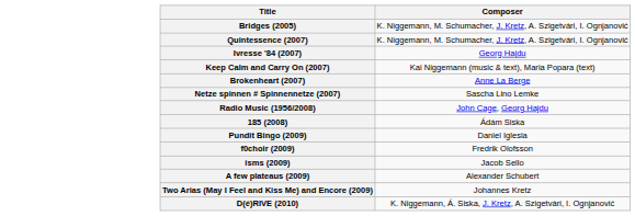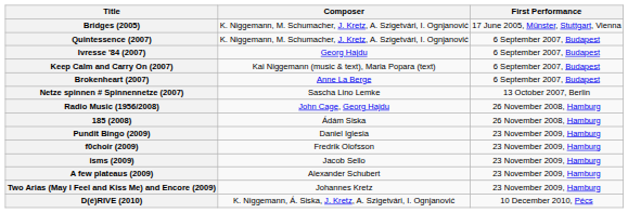+ column: First Performance | 17 June 2005, Münster, Stuttgart, Vienna | 6 September 2007, Budapest | 6 September 2007, Budapest | 6 September 2007, Budapest | 6 September 2007, Budapest | 13 October 2007, Berlin | 26 November 2008, Hamburg | 26 November 2008, Hamburg | 23 November 2009, Hamburg | 23 November 2009, Hamburg | 23 November 2009, Hamburg | 23 November 2009, Hamburg | 23 November 2009, Hamburg | 10 December 2010, Pécs
